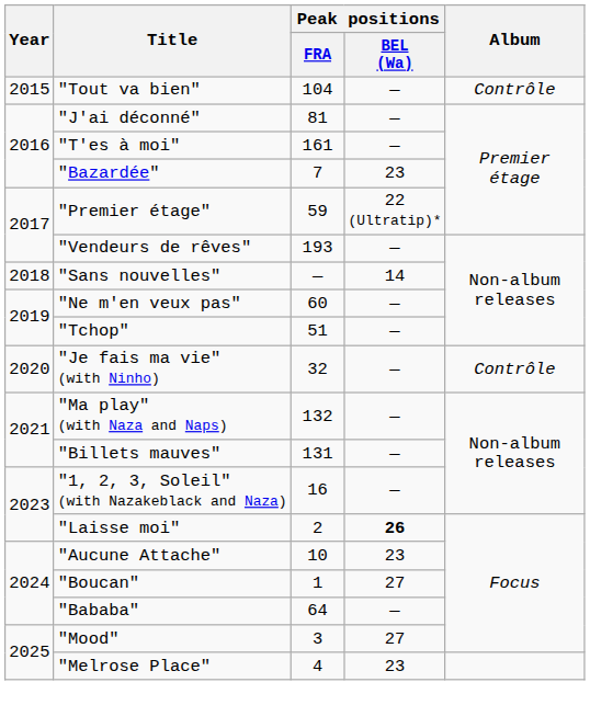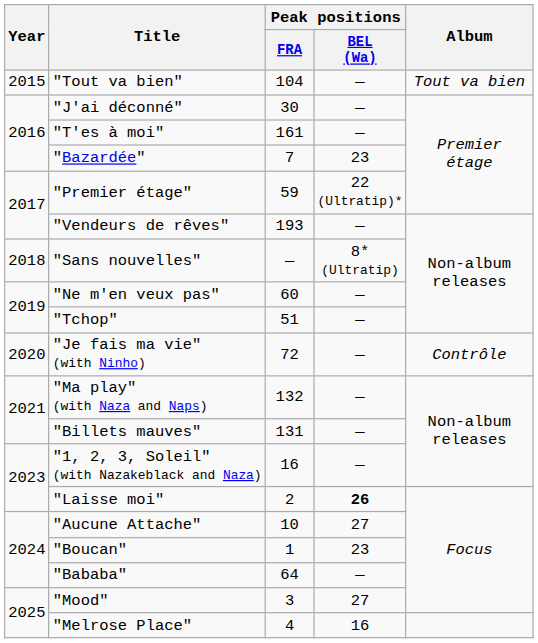"Tout va bien" | Album: Contrôle -> Tout va bien
"J'ai déconné" | Peak positions / FRA: 81 -> 30
"Sans nouvelles" | Peak positions / BEL (Wa): 14 -> 8* (Ultratip)
"Je fais ma vie" (with Ninho) | Peak positions / FRA: 32 -> 72
"Aucune Attache" | Peak positions / BEL (Wa): 23 -> 27
"Boucan" | Peak positions / BEL (Wa): 27 -> 23
"Melrose Place" | Peak positions / BEL (Wa): 23 -> 16
